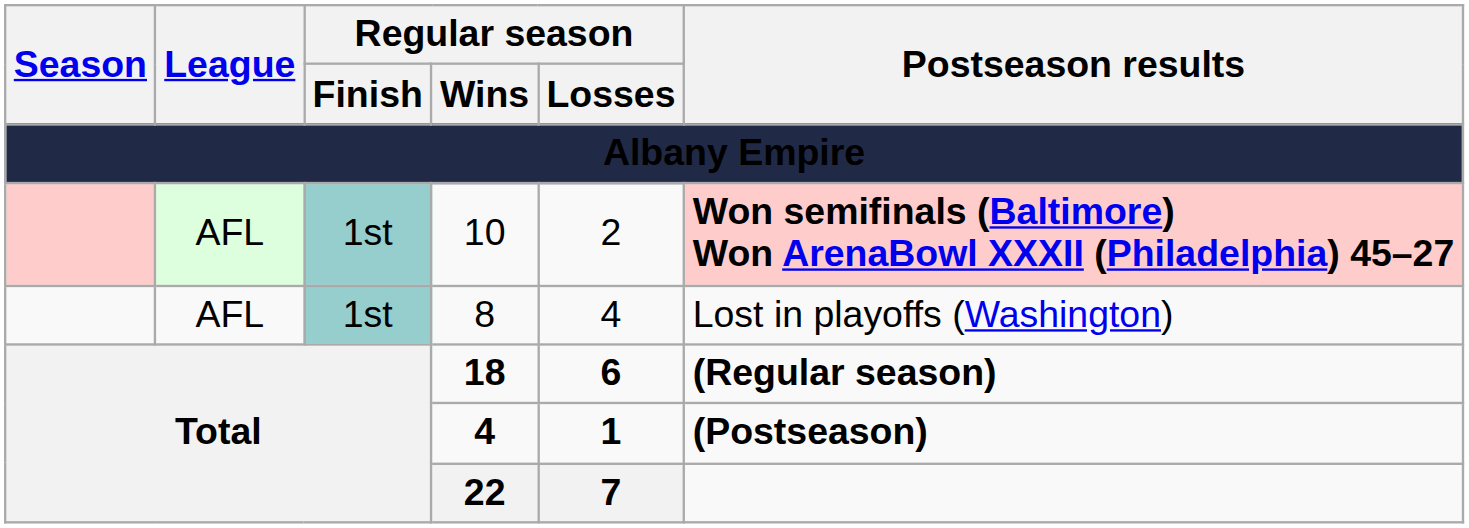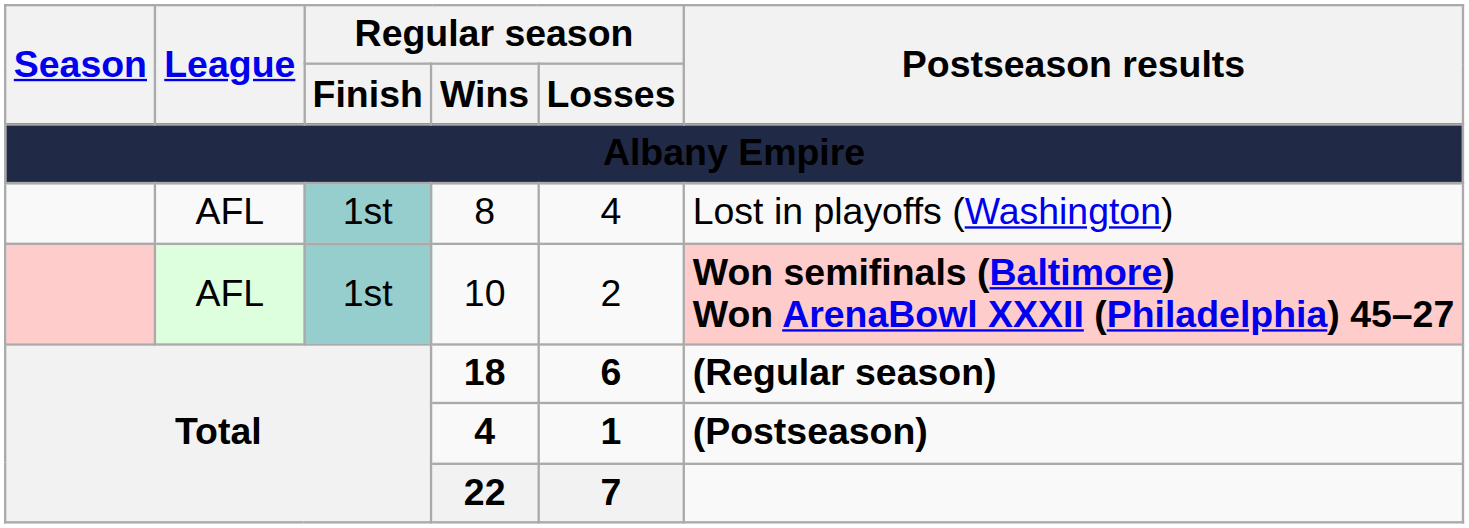rows swapped: 8 <-> 10
